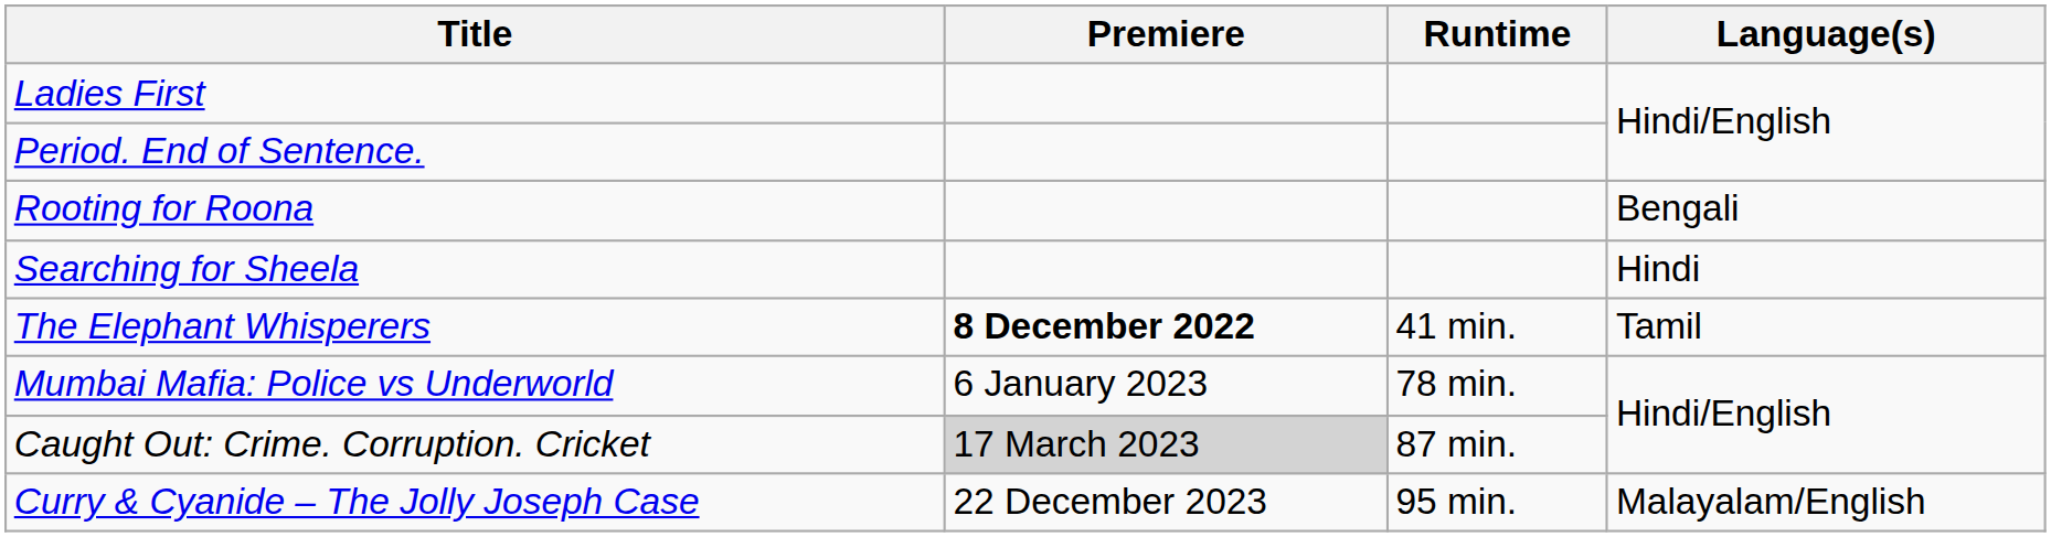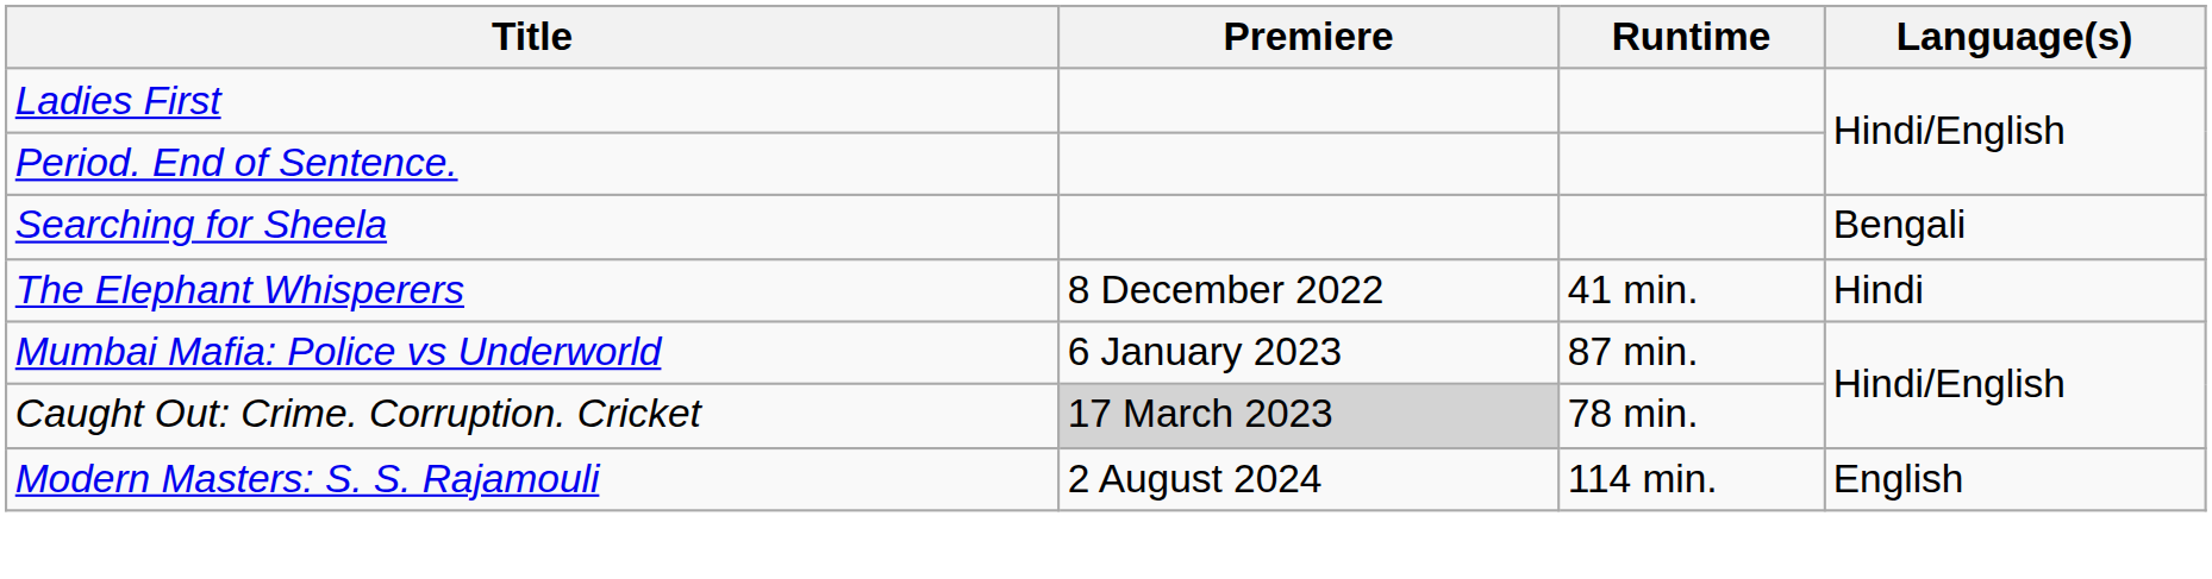- row: Rooting for Roona | Bengali
Searching for Sheela | Language(s): Hindi -> Bengali
The Elephant Whisperers | Premiere: bold -> normal
The Elephant Whisperers | Language(s): Tamil -> Hindi
Mumbai Mafia: Police vs Underworld | Runtime: 78 min. -> 87 min.
Caught Out: Crime. Corruption. Cricket | Runtime: 87 min. -> 78 min.
- row: Curry & Cyanide – The Jolly Joseph Case | 22 December 2023 | 95 min. | Malayalam/English
+ row: Modern Masters: S. S. Rajamouli | 2 August 2024 | 114 min. | English
